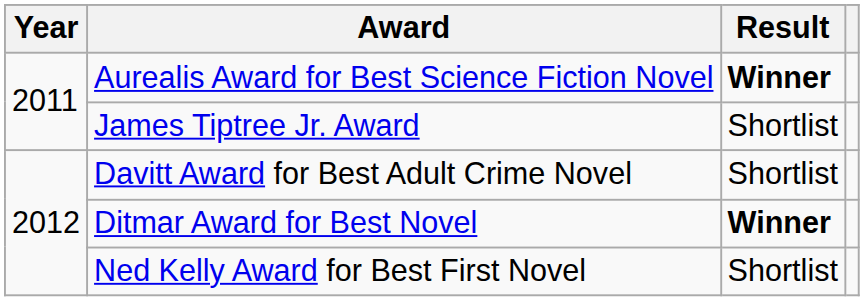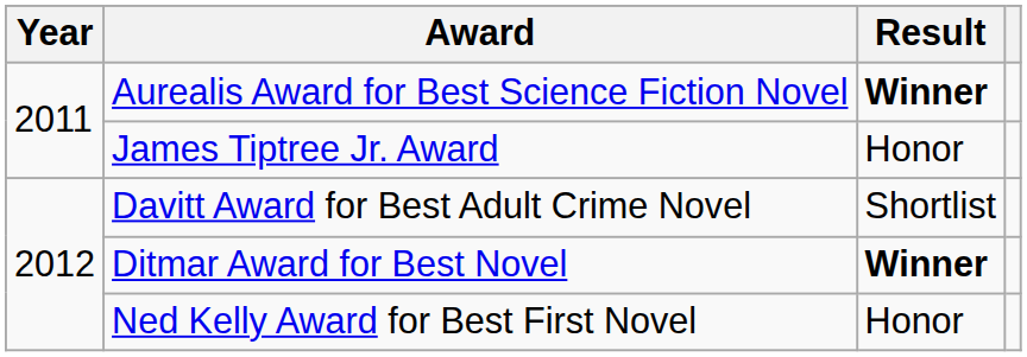James Tiptree Jr. Award | Result: Shortlist -> Honor
Ned Kelly Award for Best First Novel | Result: Shortlist -> Honor
